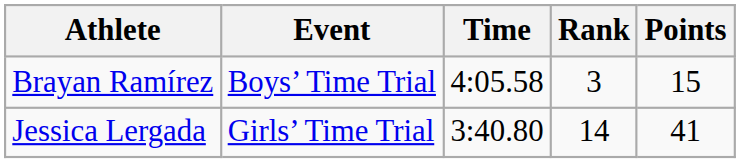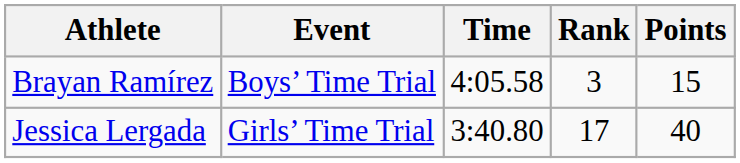Jessica Lergada | Rank: 14 -> 17
Jessica Lergada | Points: 41 -> 40
